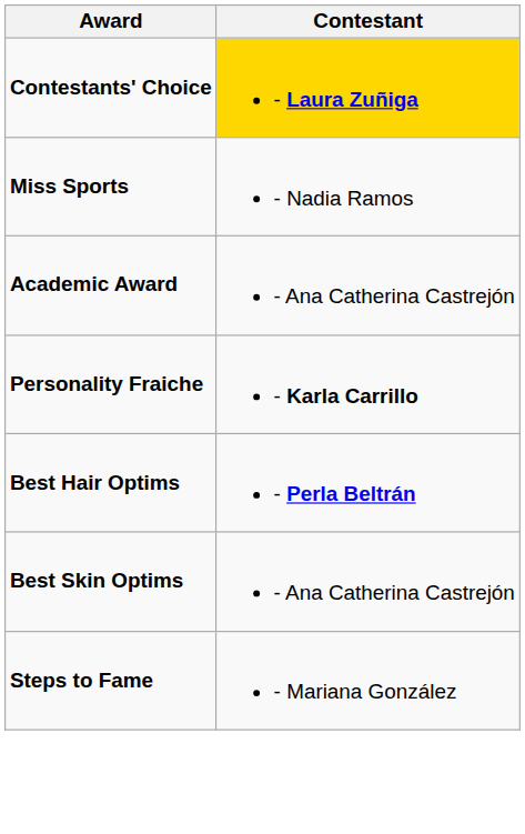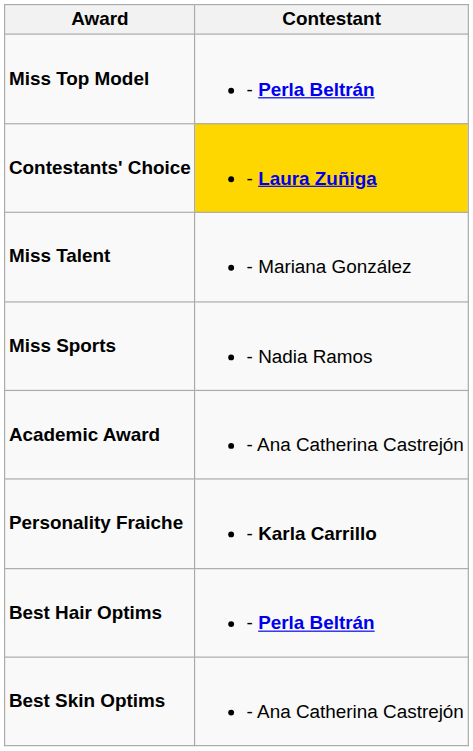+ row: Miss Top Model | - Perla Beltrán
+ row: Miss Talent | - Mariana González
- row: Steps to Fame | - Mariana González
